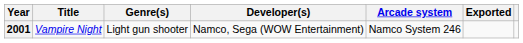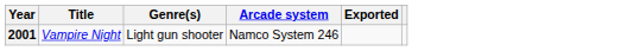- column: Developer(s) | Namco, Sega (WOW Entertainment)
